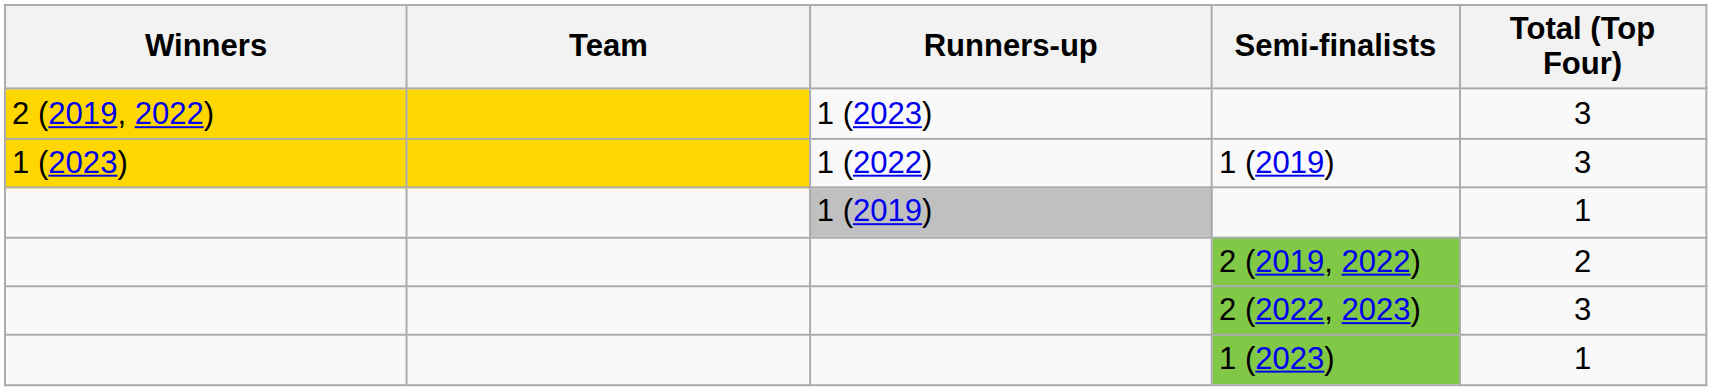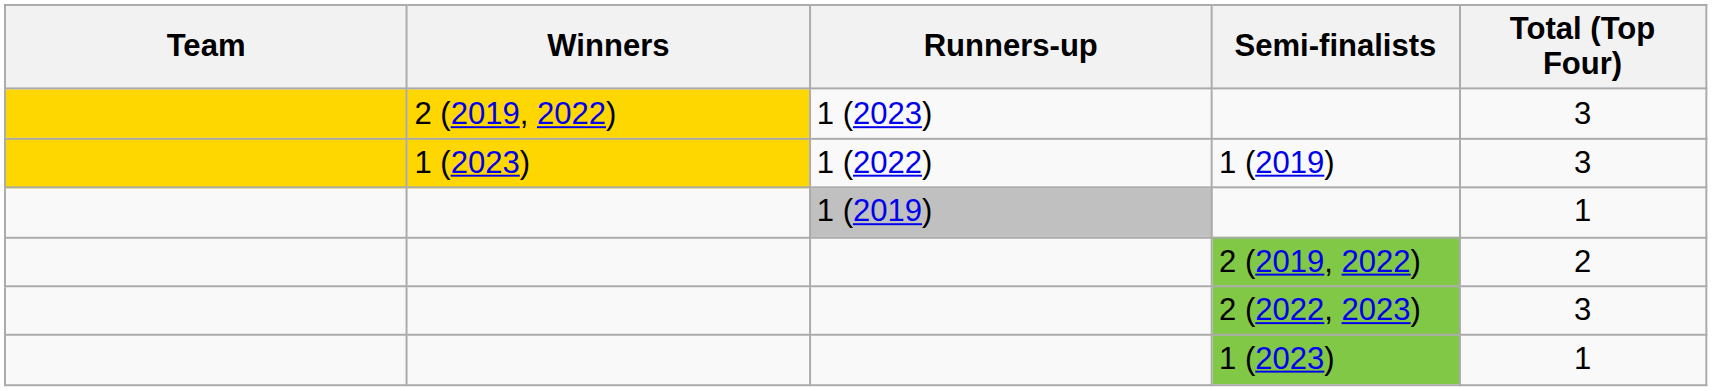columns swapped: Team <-> Winners
